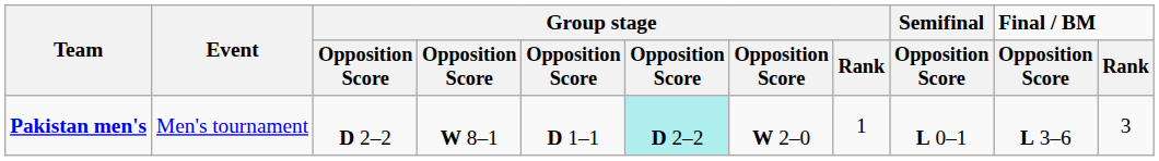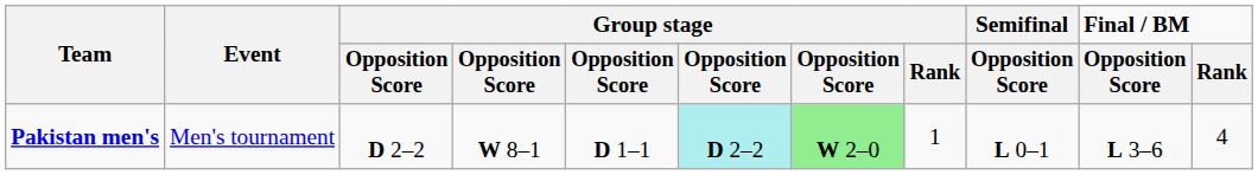Pakistan men's | column 7: no background -> lightgreen background
Pakistan men's | Final / BM / Rank: 3 -> 4
